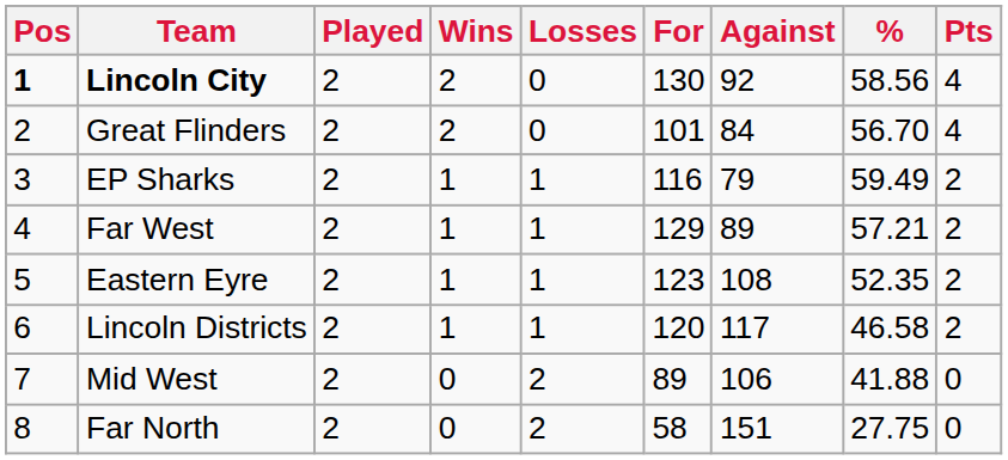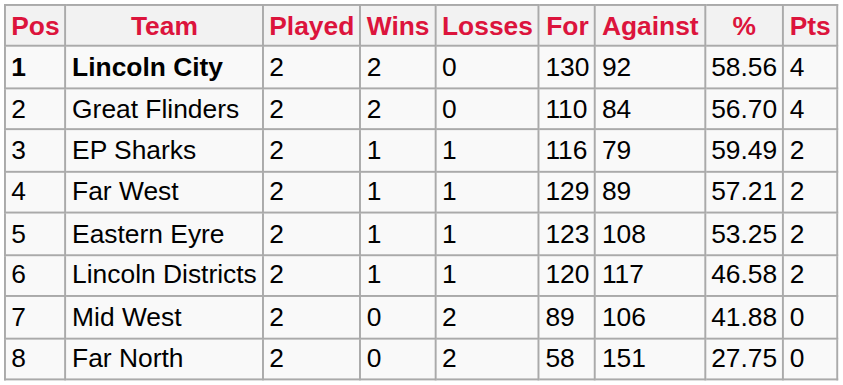Great Flinders | For: 101 -> 110
Eastern Eyre | %: 52.35 -> 53.25
